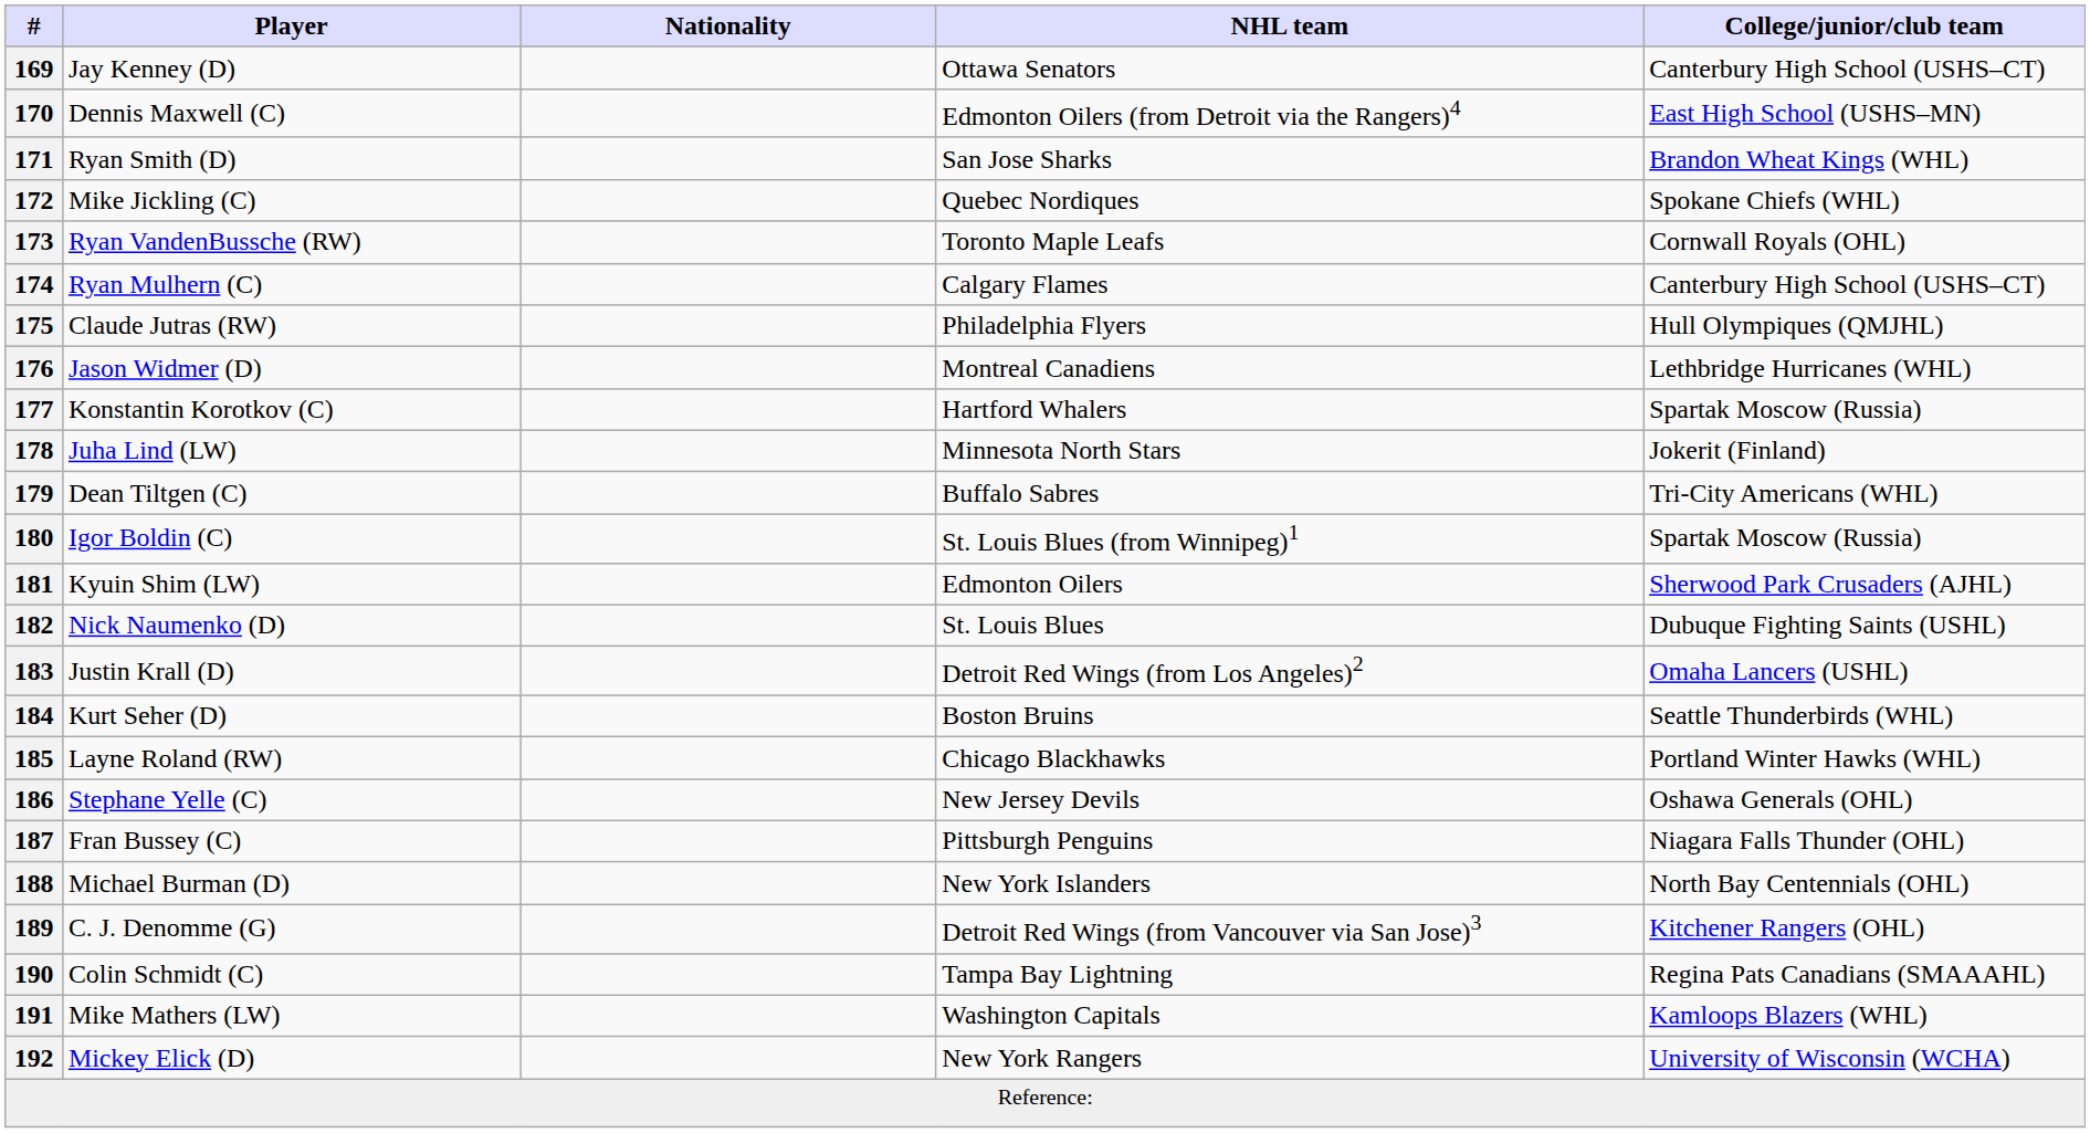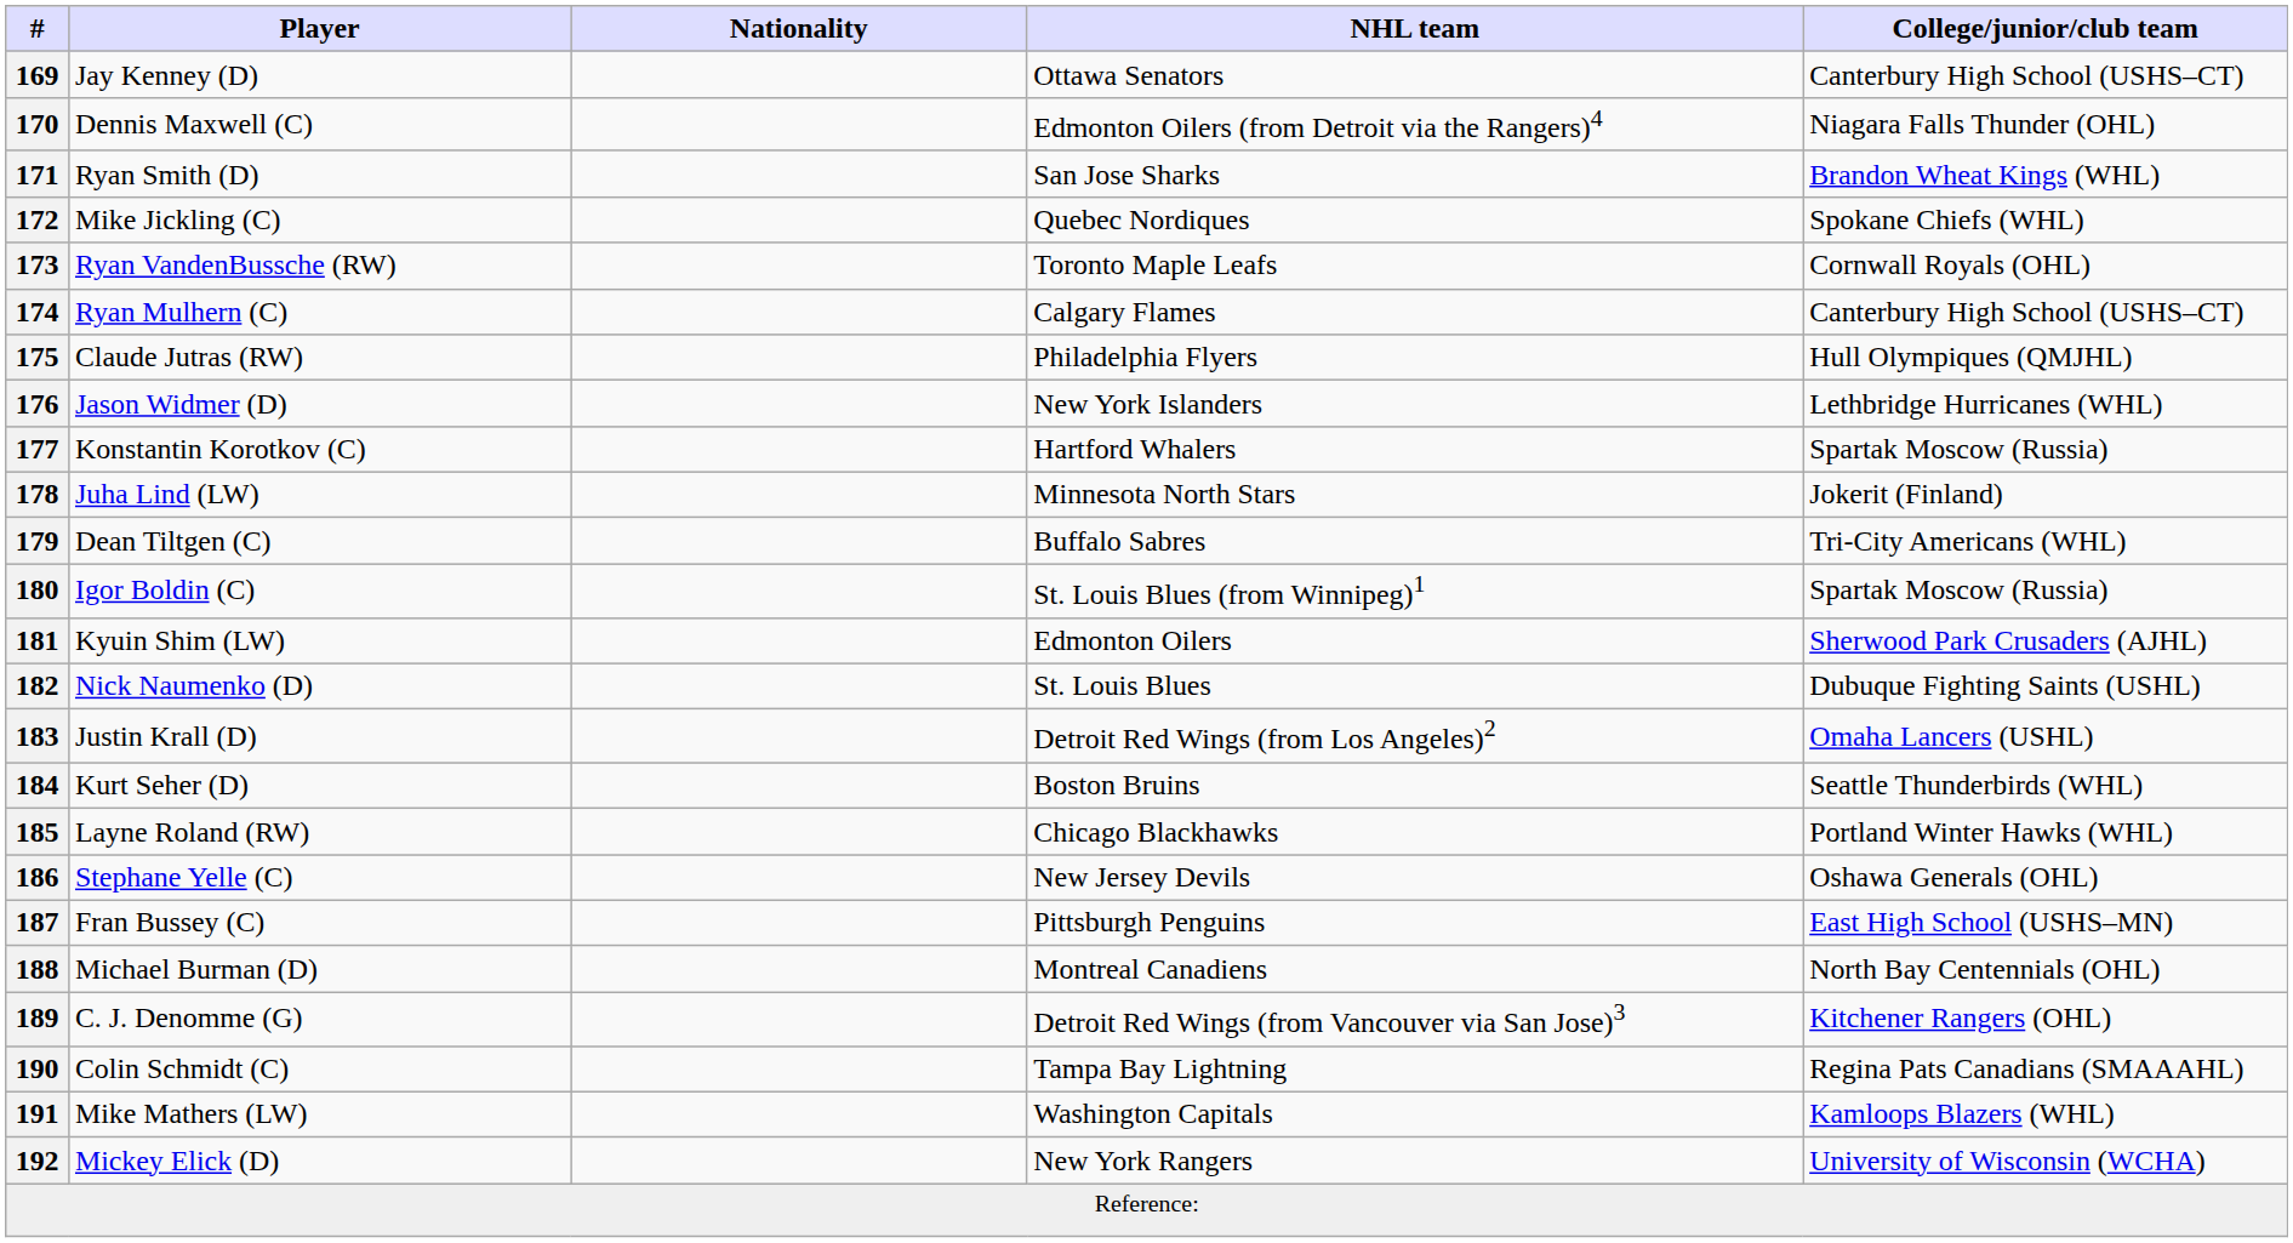170 | College/junior/club team: East High School (USHS–MN) -> Niagara Falls Thunder (OHL)
176 | NHL team: Montreal Canadiens -> New York Islanders
187 | College/junior/club team: Niagara Falls Thunder (OHL) -> East High School (USHS–MN)
188 | NHL team: New York Islanders -> Montreal Canadiens
